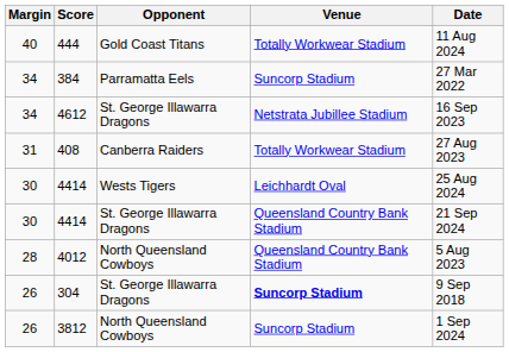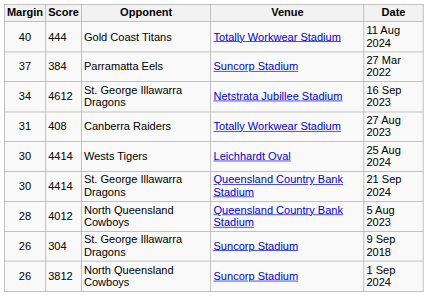384 | Margin: 34 -> 37
304 | Venue: bold -> normal
